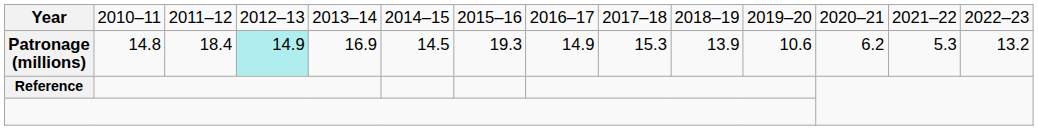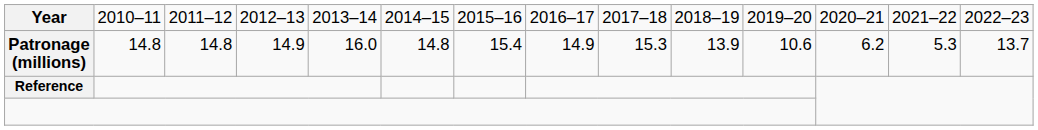Patronage (millions) | column 3: 18.4 -> 14.8
Patronage (millions) | column 4: paleturquoise background -> no background
Patronage (millions) | column 5: 16.9 -> 16.0
Patronage (millions) | column 6: 14.5 -> 14.8
Patronage (millions) | column 7: 19.3 -> 15.4
Patronage (millions) | column 14: 13.2 -> 13.7
